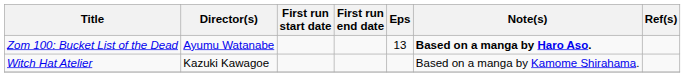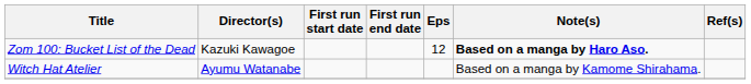Zom 100: Bucket List of the Dead | Director(s): Ayumu Watanabe -> Kazuki Kawagoe
Zom 100: Bucket List of the Dead | Eps: 13 -> 12
Witch Hat Atelier | Director(s): Kazuki Kawagoe -> Ayumu Watanabe
